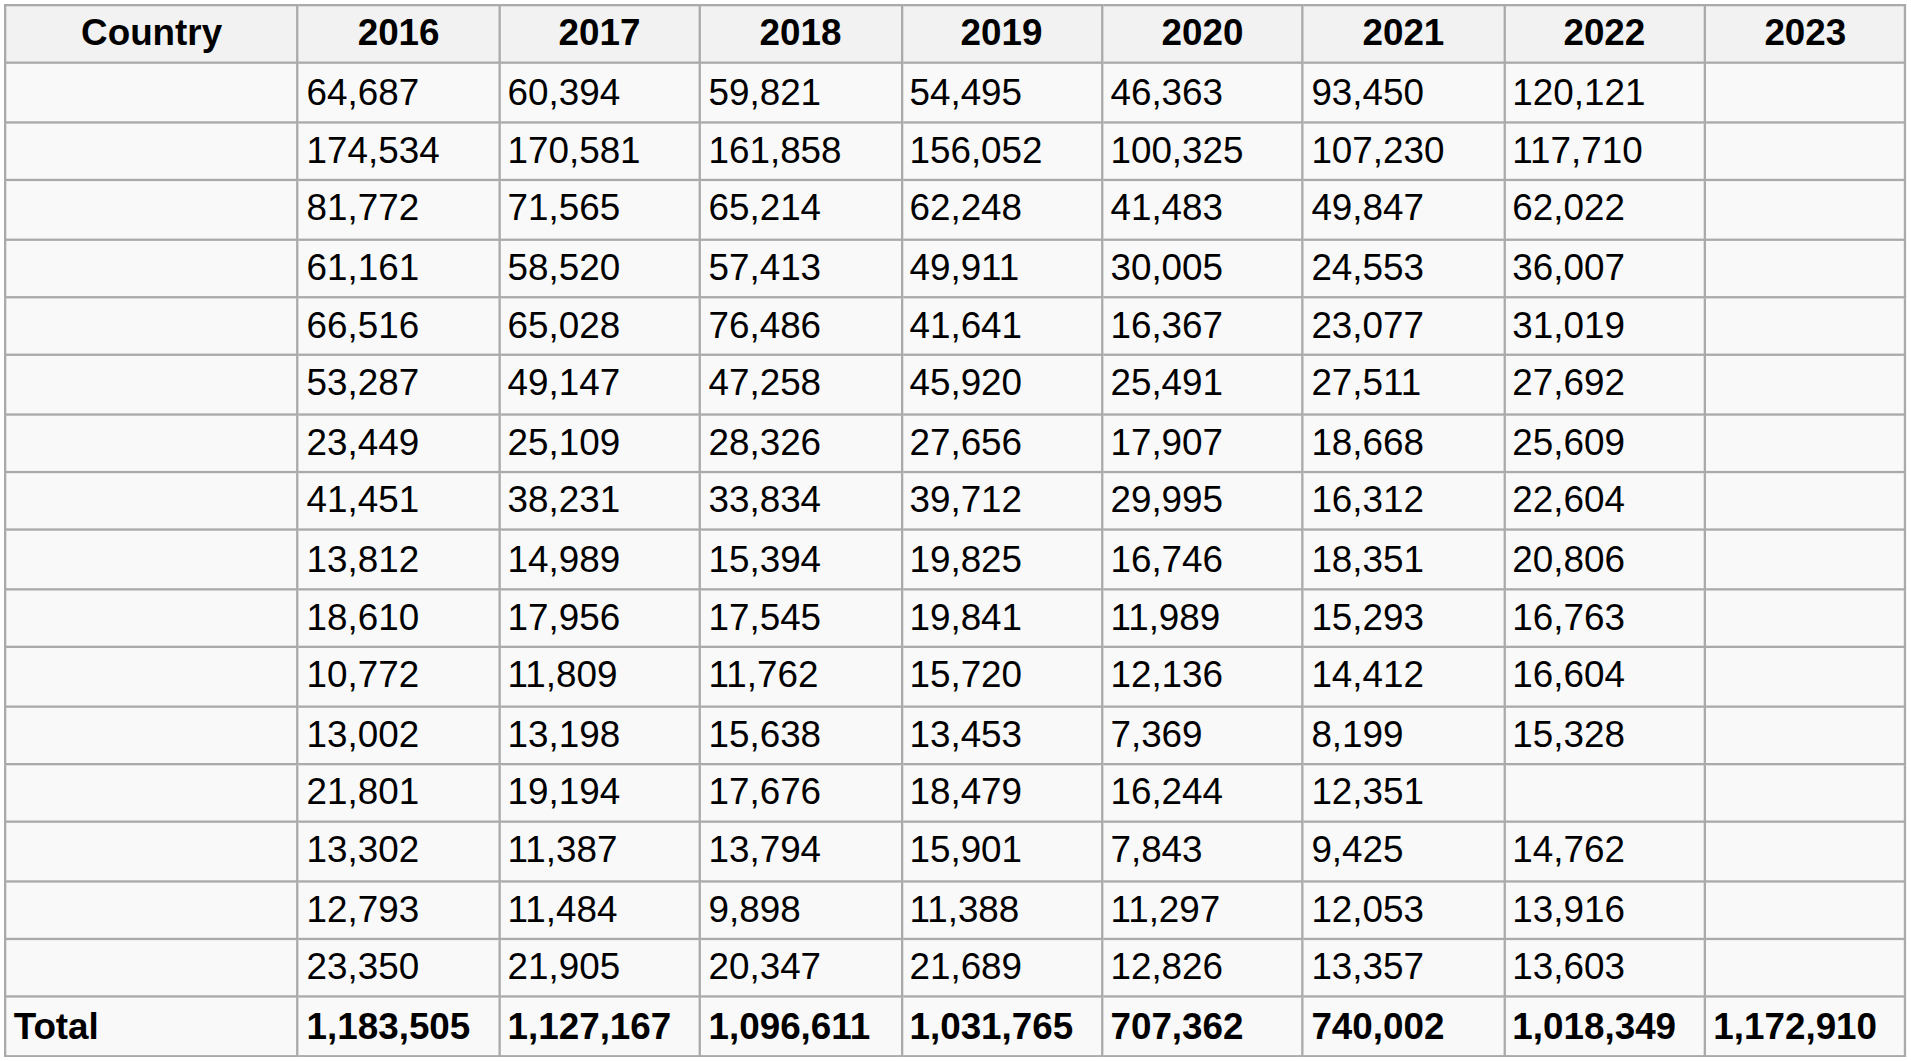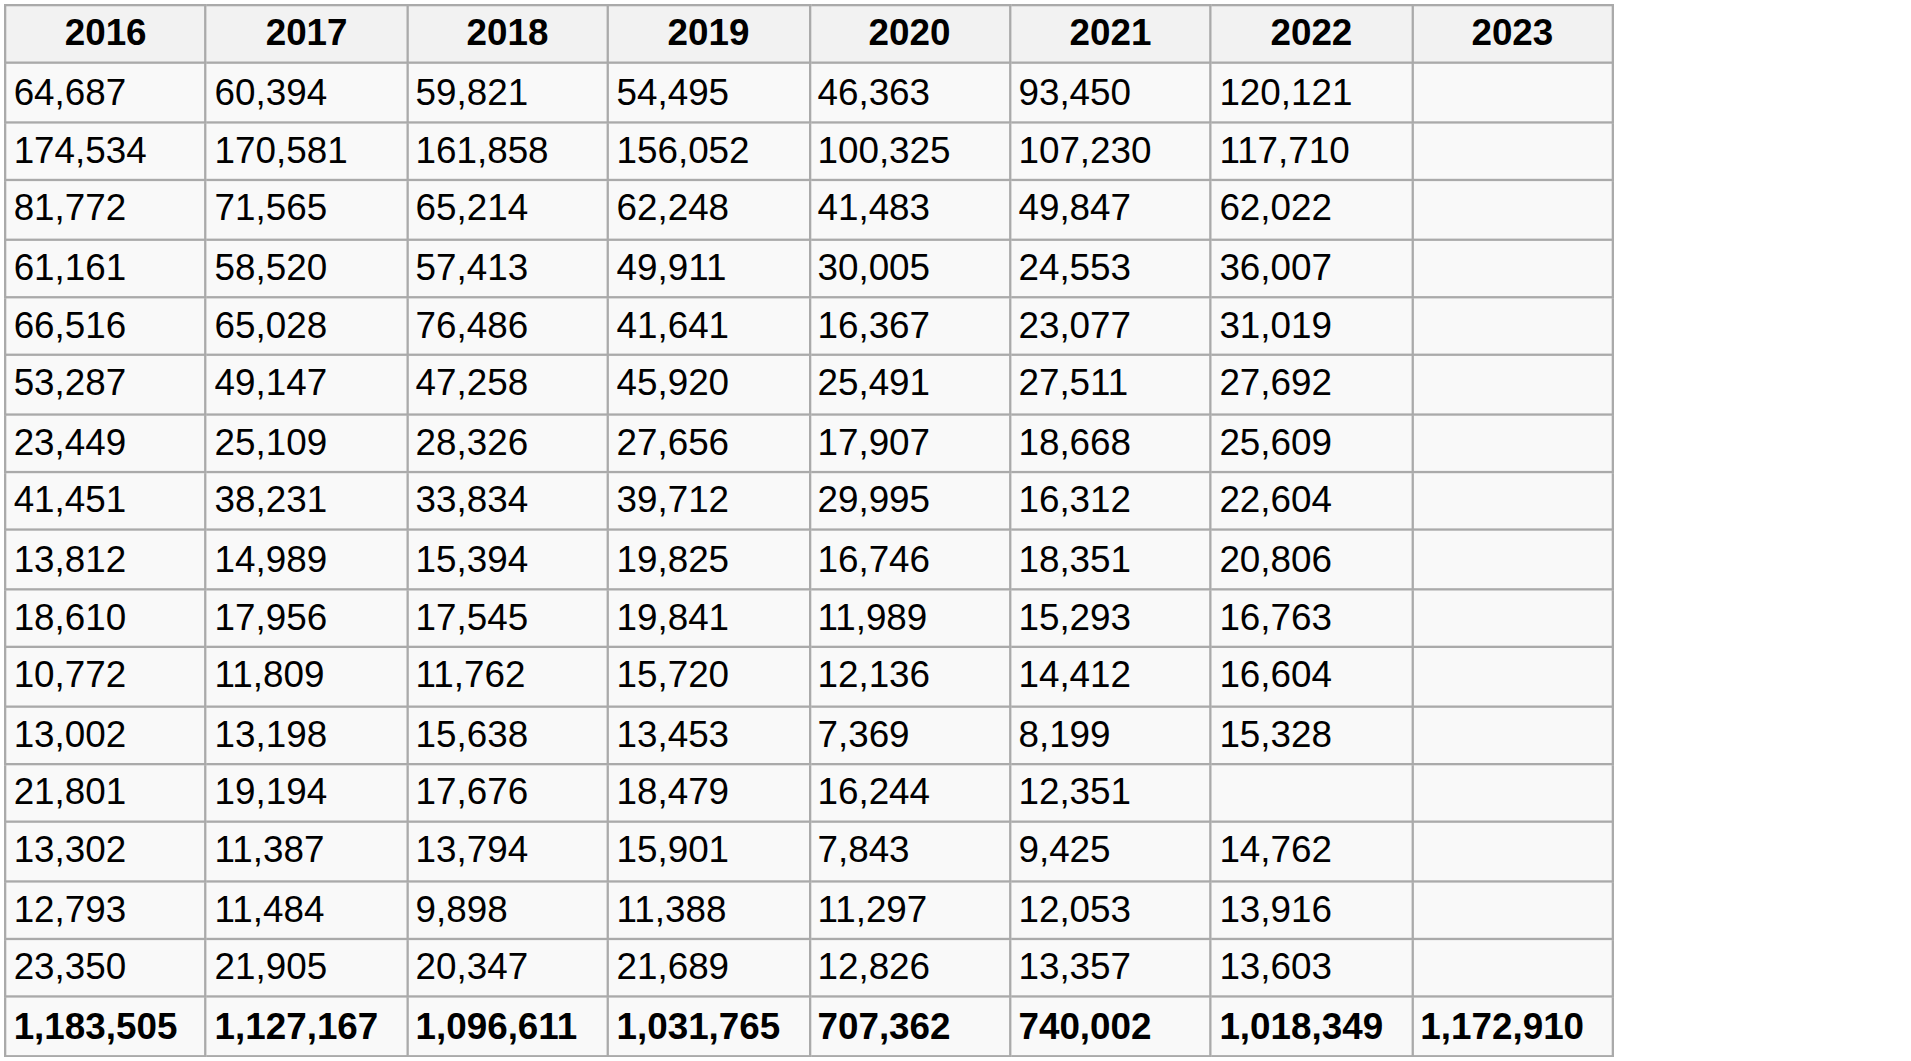- column: Country | Total
